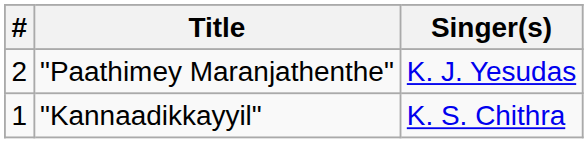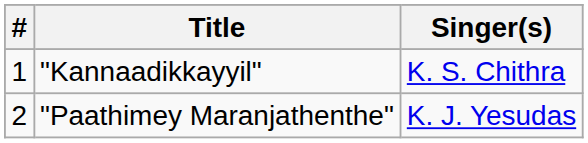rows swapped: "Kannaadikkayyil" <-> "Paathimey Maranjathenthe"
